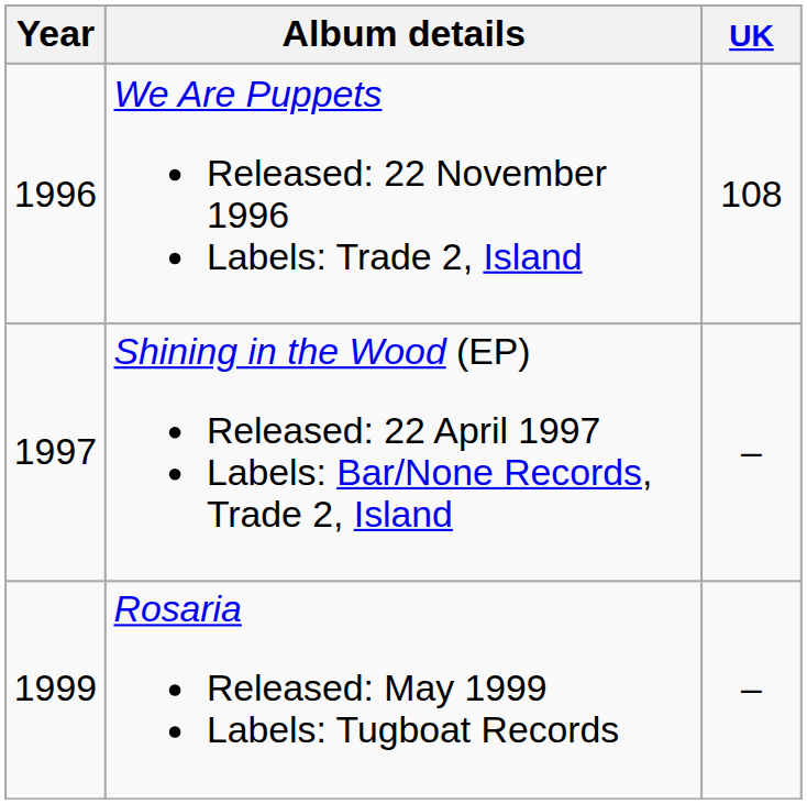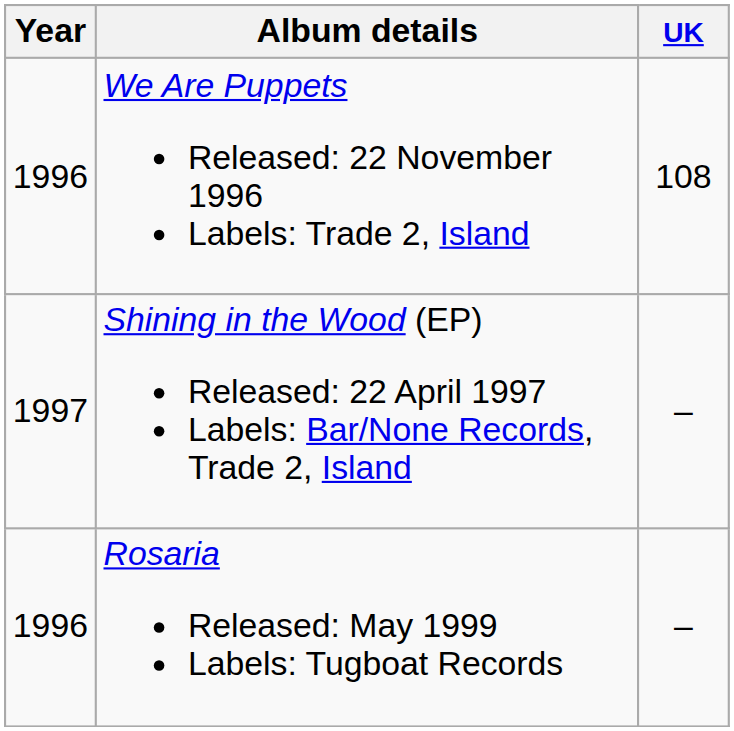Rosaria Released: May 1999 Labels: Tugboat Records | Year: 1999 -> 1996
